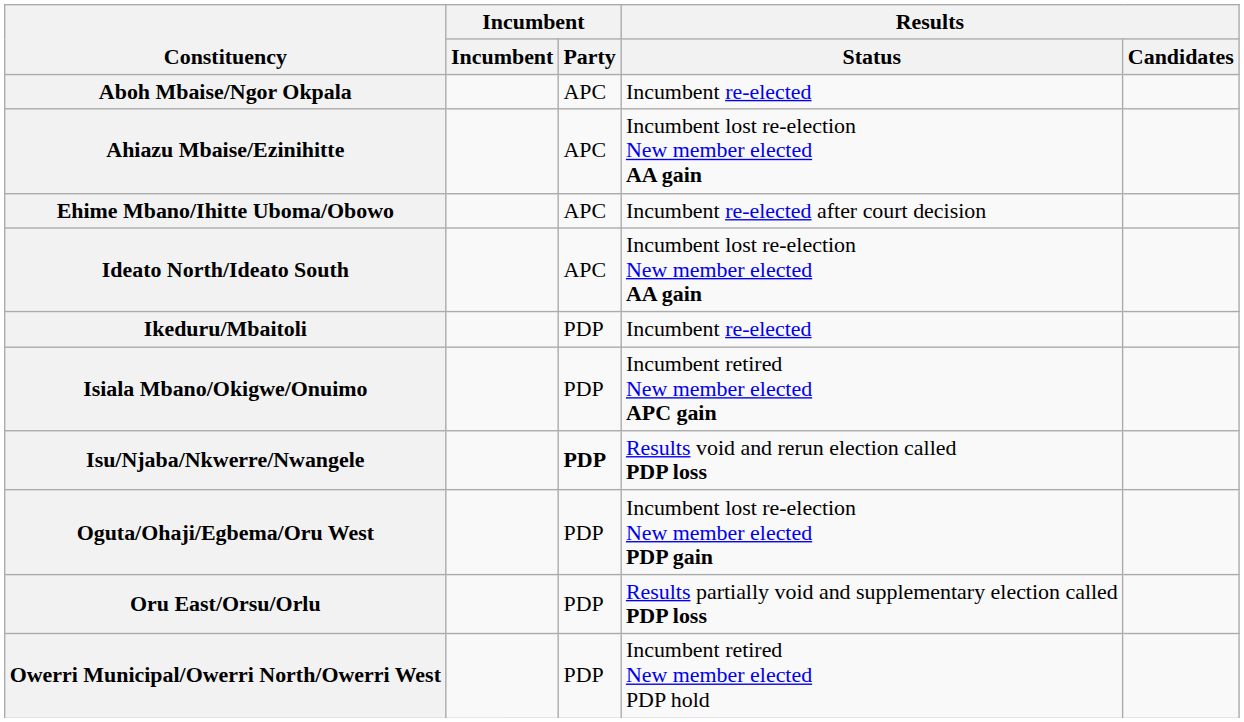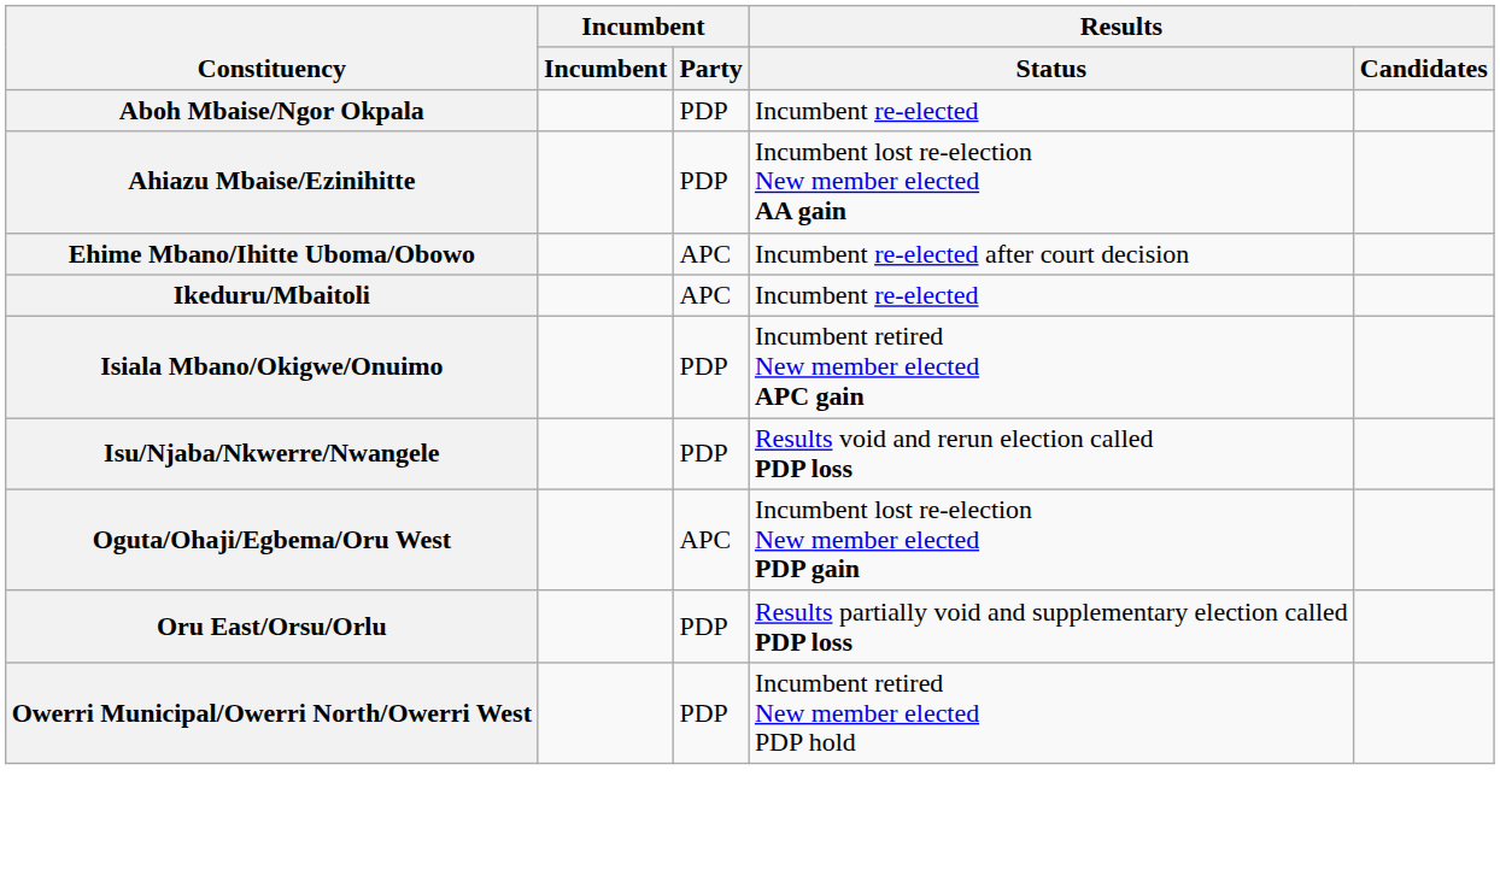Aboh Mbaise/Ngor Okpala | Incumbent / Party: APC -> PDP
Ahiazu Mbaise/Ezinihitte | Incumbent / Party: APC -> PDP
- row: Ideato North/Ideato South | APC | Incumbent lost re-election New member elected AA gain
Ikeduru/Mbaitoli | Incumbent / Party: PDP -> APC
Isu/Njaba/Nkwerre/Nwangele | Incumbent / Party: bold -> normal
Oguta/Ohaji/Egbema/Oru West | Incumbent / Party: PDP -> APC
